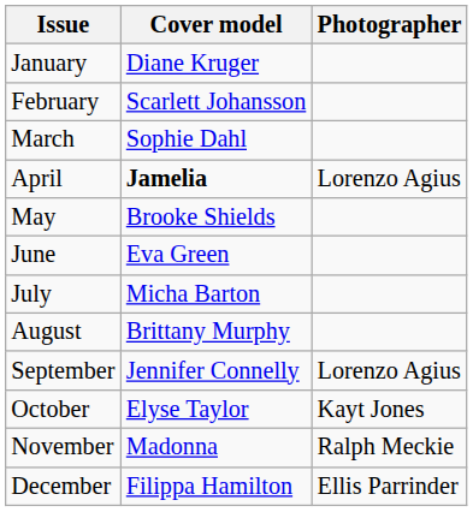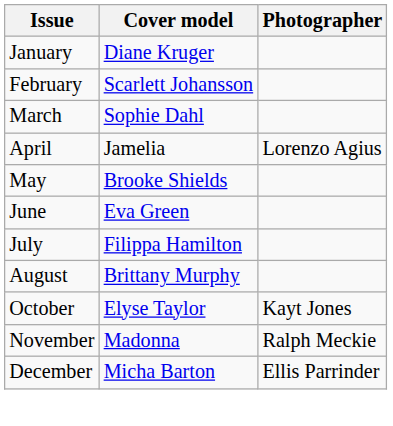April | Cover model: bold -> normal
July | Cover model: Micha Barton -> Filippa Hamilton
- row: September | Jennifer Connelly | Lorenzo Agius
December | Cover model: Filippa Hamilton -> Micha Barton
